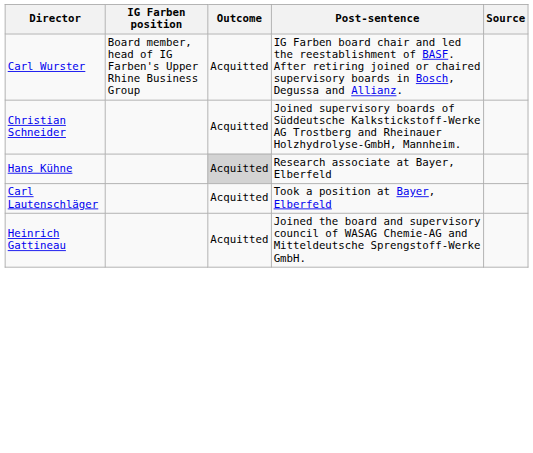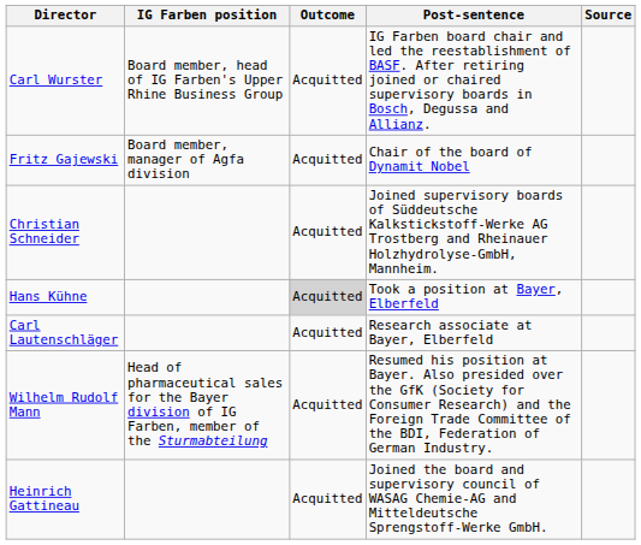+ row: Fritz Gajewski | Board member, manager of Agfa division | Acquitted | Chair of the board of Dynamit Nobel
Hans Kühne | Post-sentence: Research associate at Bayer, Elberfeld -> Took a position at Bayer, Elberfeld
Carl Lautenschläger | Post-sentence: Took a position at Bayer, Elberfeld -> Research associate at Bayer, Elberfeld
+ row: Wilhelm Rudolf Mann | Head of pharmaceutical sales for the Bayer division of IG Farben, member of the Sturmabteilung | Acquitted | Resumed his position at Bayer. Also presided over the GfK (Society for Consumer Research) and the Foreign Trade Committee of the BDI, Federation of German Industry.
